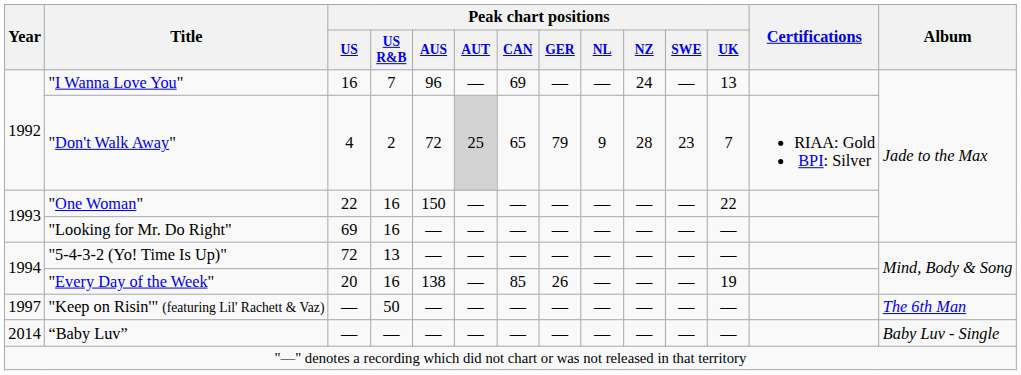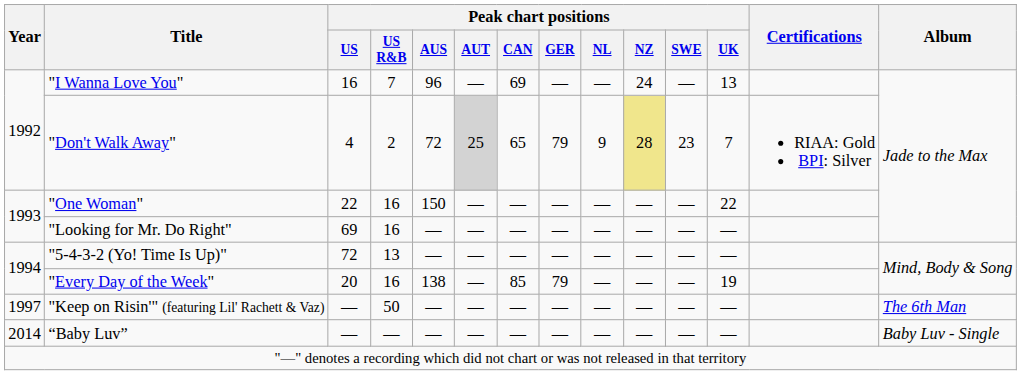"Don't Walk Away" | Peak chart positions / NZ: no background -> khaki background
"Every Day of the Week" | Peak chart positions / GER: 26 -> 79
